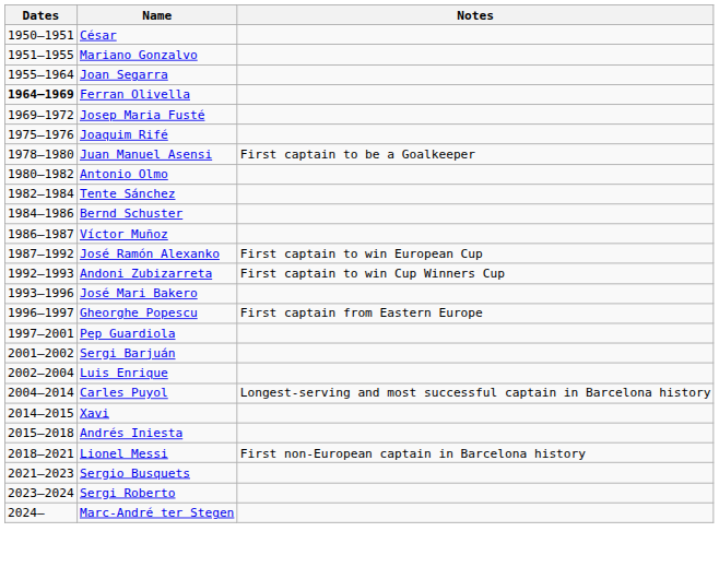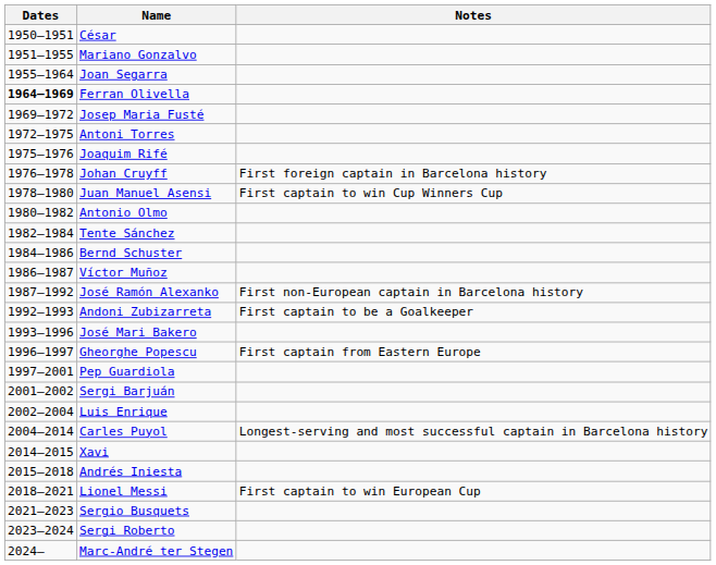+ row: 1972–1975 | Antoni Torres
+ row: 1976–1978 | Johan Cruyff | First foreign captain in Barcelona history
Juan Manuel Asensi | Notes: First captain to be a Goalkeeper -> First captain to win Cup Winners Cup
José Ramón Alexanko | Notes: First captain to win European Cup -> First non-European captain in Barcelona history
Andoni Zubizarreta | Notes: First captain to win Cup Winners Cup -> First captain to be a Goalkeeper
Lionel Messi | Notes: First non-European captain in Barcelona history -> First captain to win European Cup
